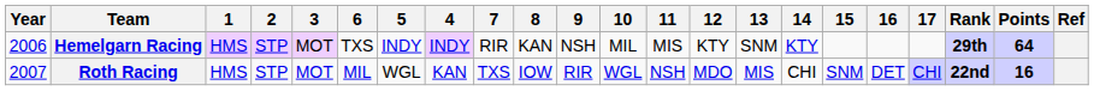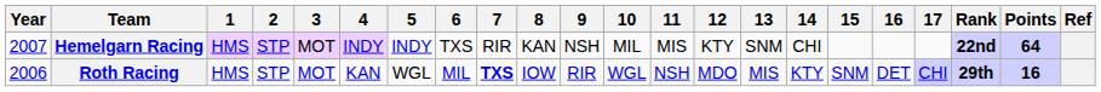columns swapped: 4 <-> 6
Hemelgarn Racing | Year: 2006 -> 2007
Hemelgarn Racing | 14: KTY -> CHI
Hemelgarn Racing | Rank: 29th -> 22nd
Roth Racing | Year: 2007 -> 2006
Roth Racing | 7: normal -> bold
Roth Racing | 14: CHI -> KTY
Roth Racing | Rank: 22nd -> 29th
